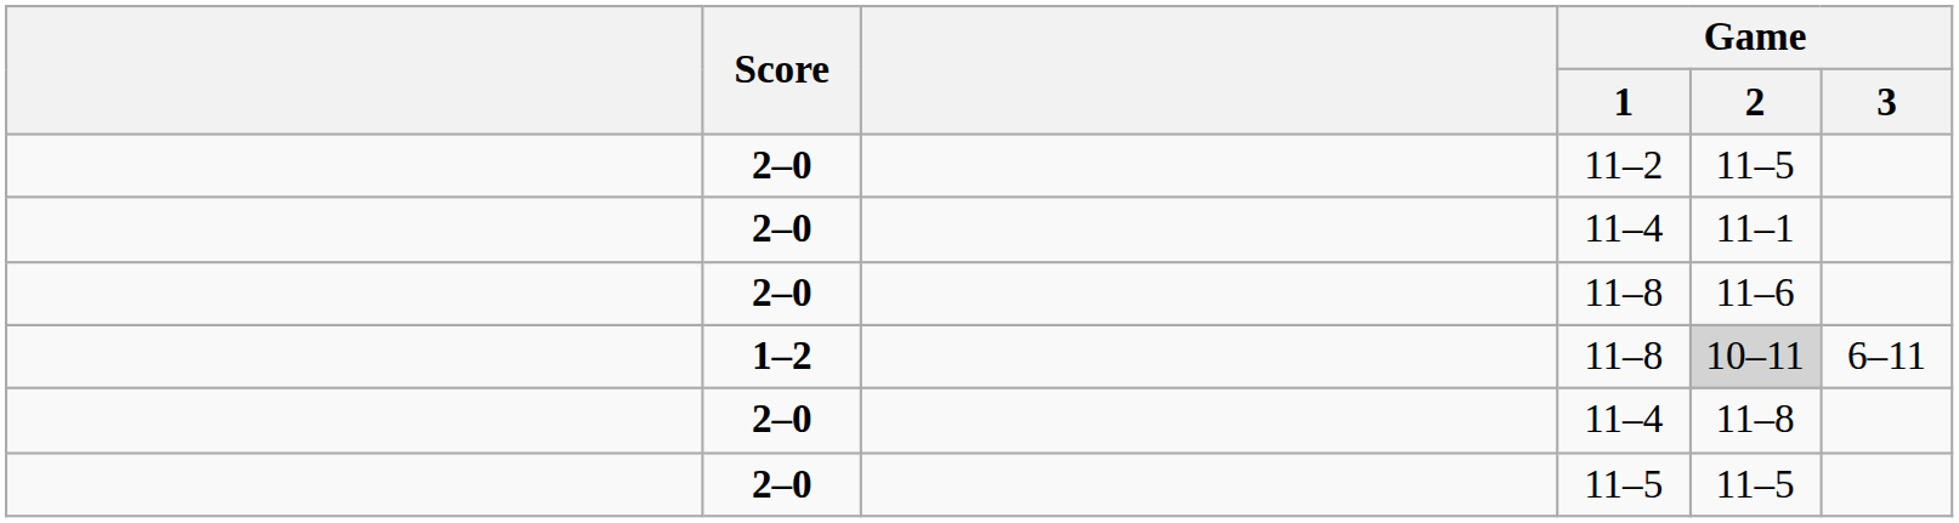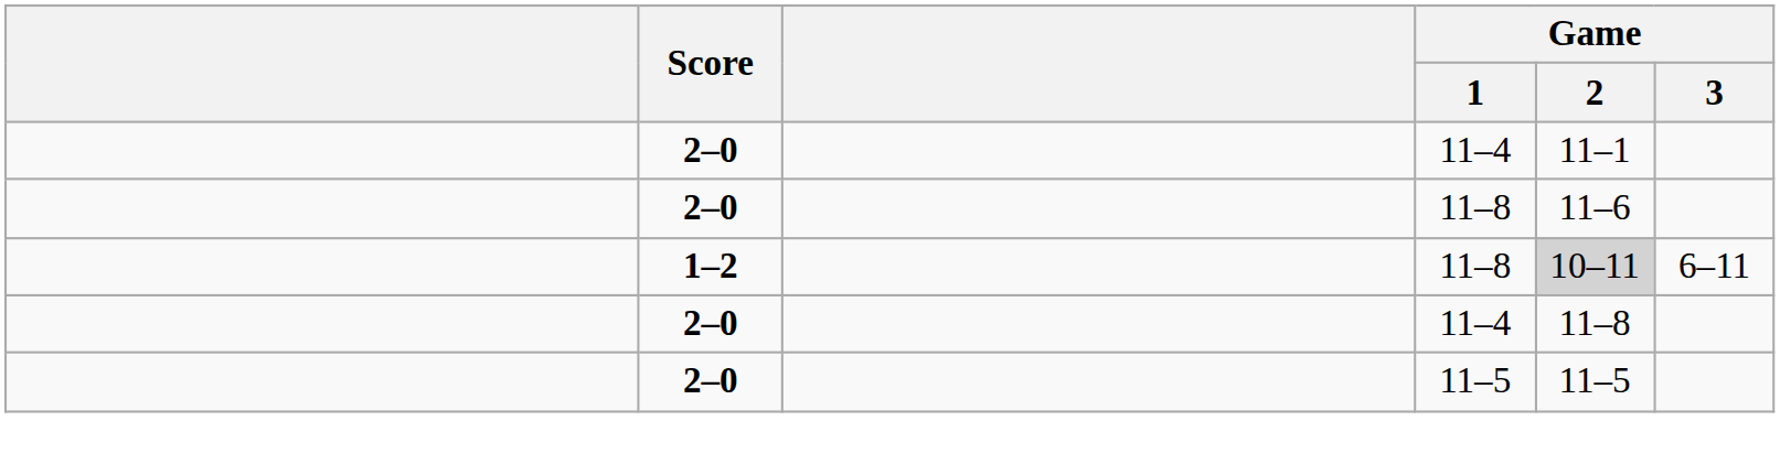- row: 2–0 | 11–2 | 11–5
